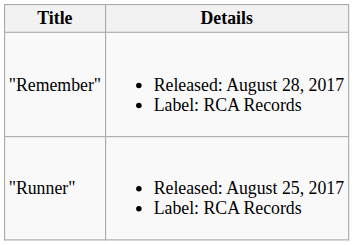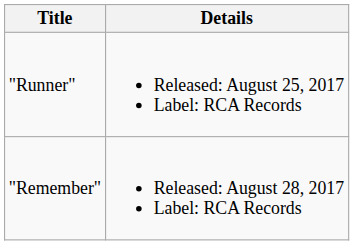rows swapped: "Runner" <-> "Remember"
